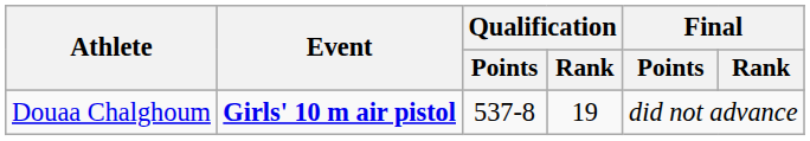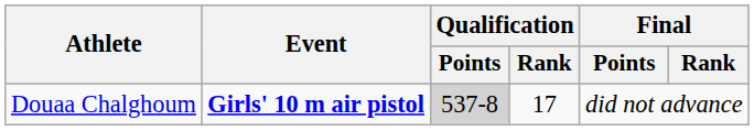Douaa Chalghoum | Qualification / Points: no background -> lightgrey background
Douaa Chalghoum | Qualification / Rank: 19 -> 17
